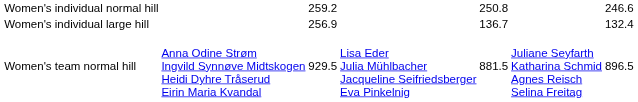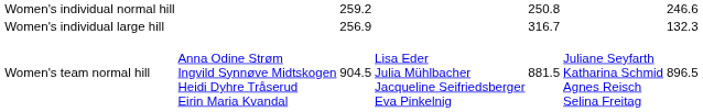Women's individual large hill | column 5: 136.7 -> 316.7
Women's individual large hill | column 7: 132.4 -> 132.3
Women's team normal hill | column 3: 929.5 -> 904.5
